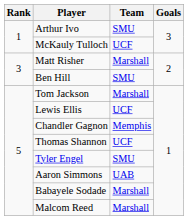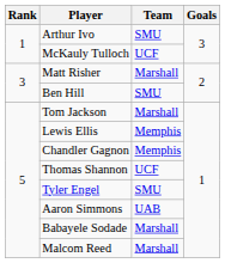Lewis Ellis | Team: UCF -> Memphis
